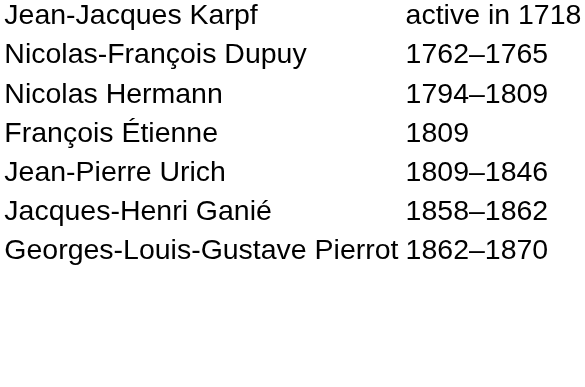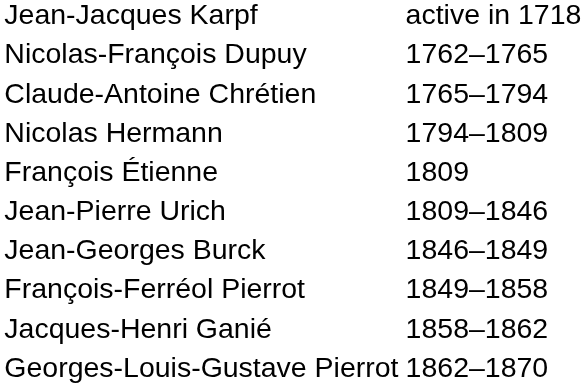+ row: Claude-Antoine Chrétien | 1765–1794
+ row: Jean-Georges Burck | 1846–1849
+ row: François-Ferréol Pierrot | 1849–1858
